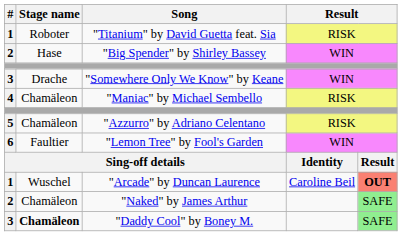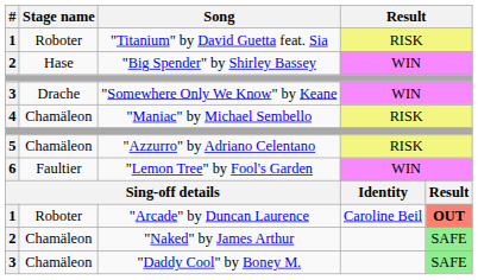"Arcade" by Duncan Laurence | Stage name: Wuschel -> Roboter
"Daddy Cool" by Boney M. | Stage name: bold -> normal
